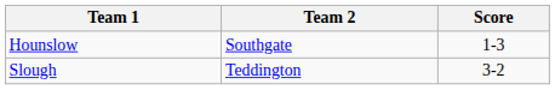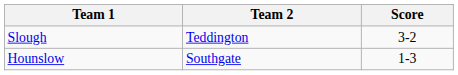rows swapped: Slough <-> Hounslow
